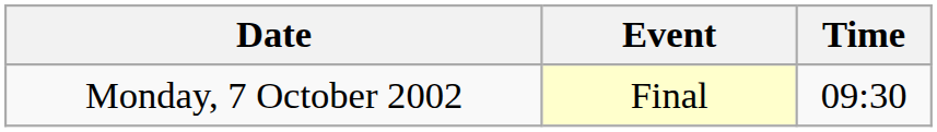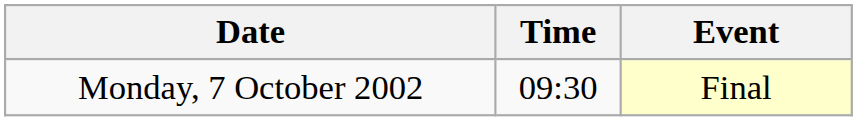columns swapped: Time <-> Event
